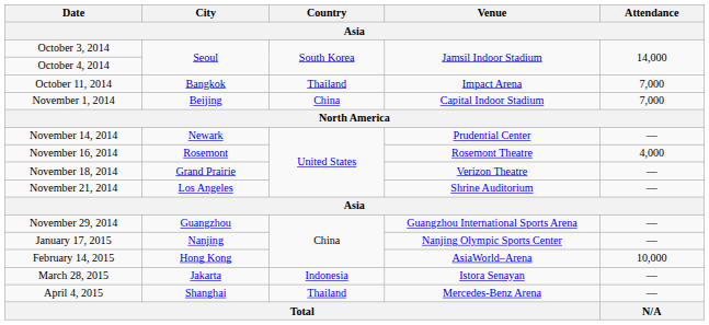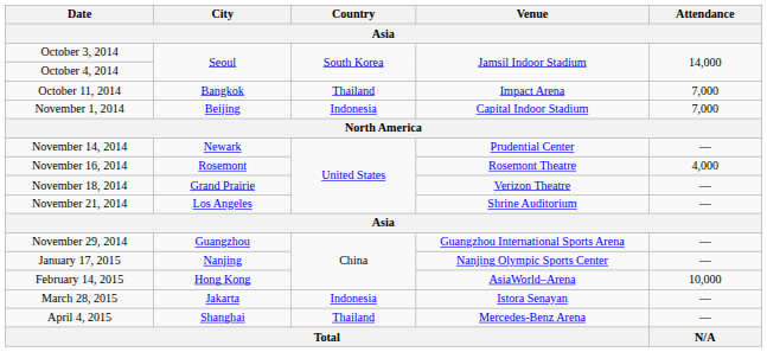November 1, 2014 | Country: China -> Indonesia
